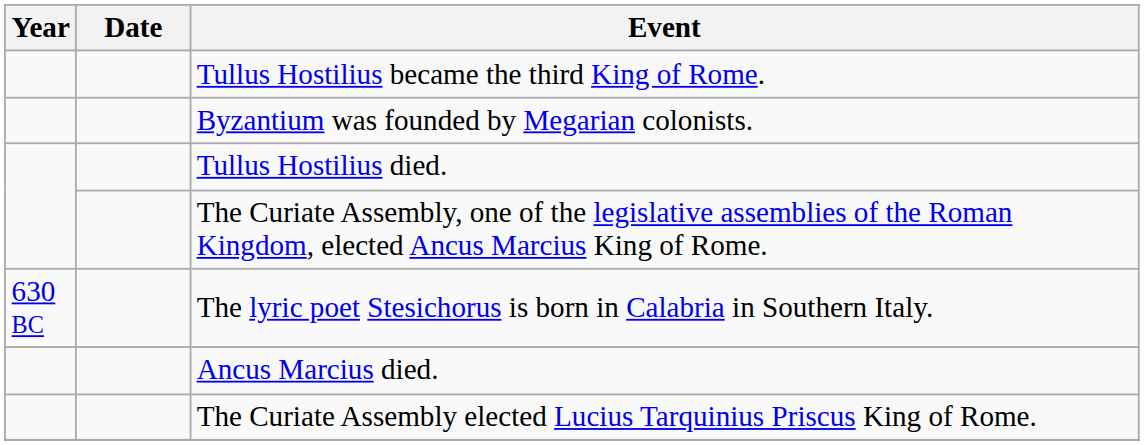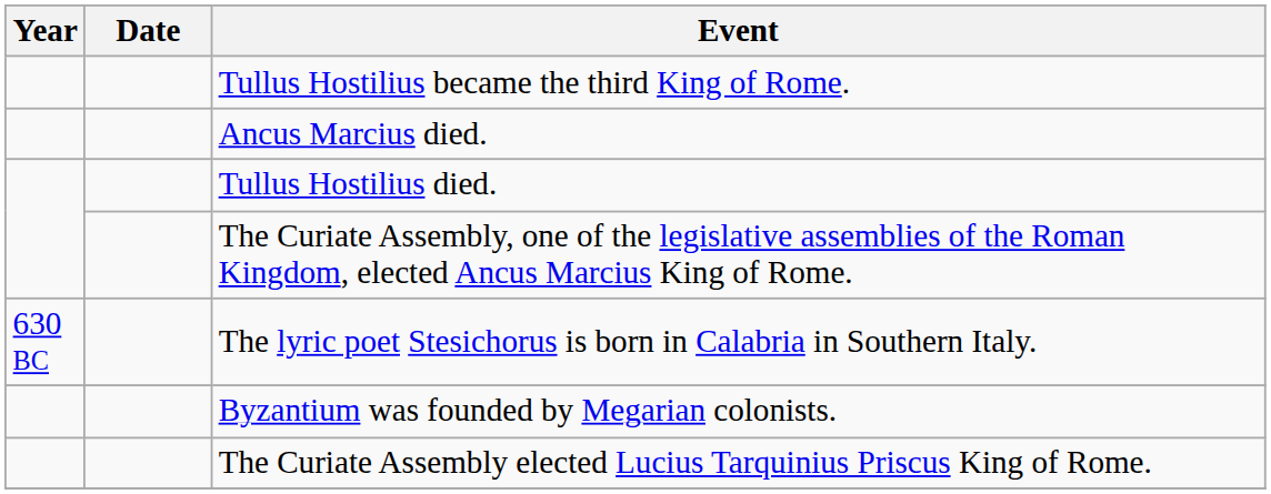rows swapped: Byzantium was founded by Megarian colonists. <-> Ancus Marcius died.
